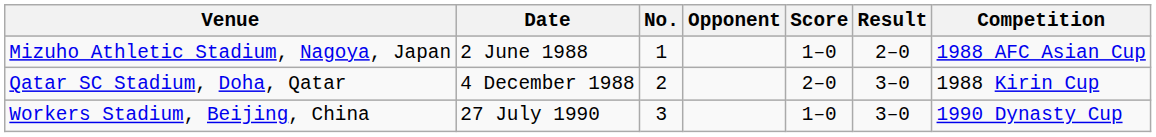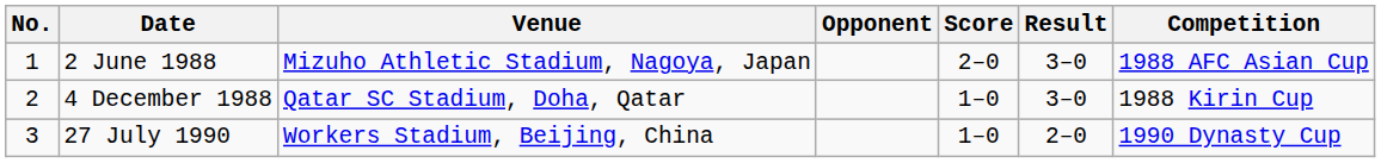columns swapped: No. <-> Venue
2 June 1988 | Score: 1–0 -> 2–0
2 June 1988 | Result: 2–0 -> 3–0
4 December 1988 | Score: 2–0 -> 1–0
27 July 1990 | Result: 3–0 -> 2–0
